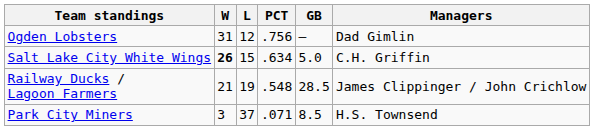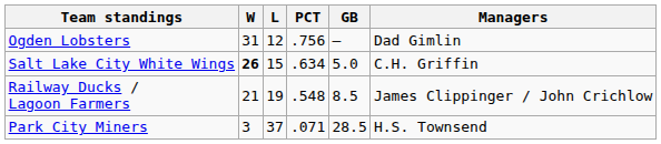Railway Ducks / Lagoon Farmers | GB: 28.5 -> 8.5
Park City Miners | GB: 8.5 -> 28.5
